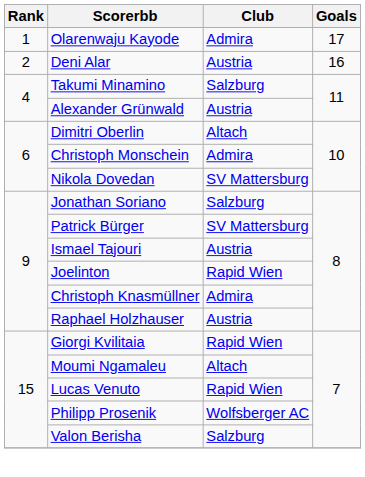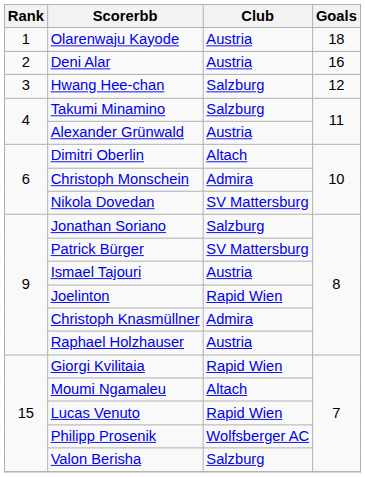Olarenwaju Kayode | Club: Admira -> Austria
Olarenwaju Kayode | Goals: 17 -> 18
+ row: 3 | Hwang Hee-chan | Salzburg | 12
